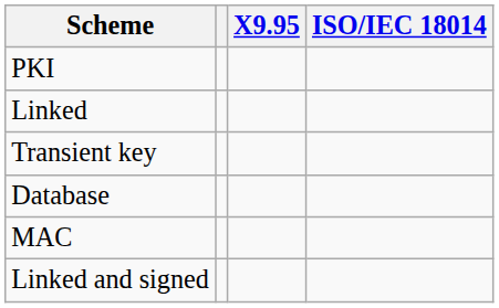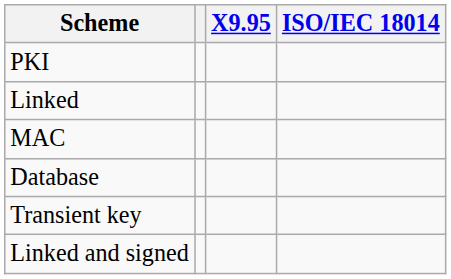rows swapped: MAC <-> Transient key
